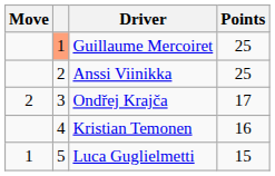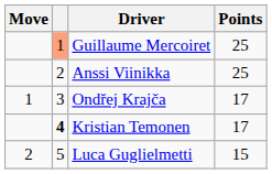Ondřej Krajča | Move: 2 -> 1
Kristian Temonen | column 2: normal -> bold
Kristian Temonen | Points: 16 -> 17
Luca Guglielmetti | Move: 1 -> 2
